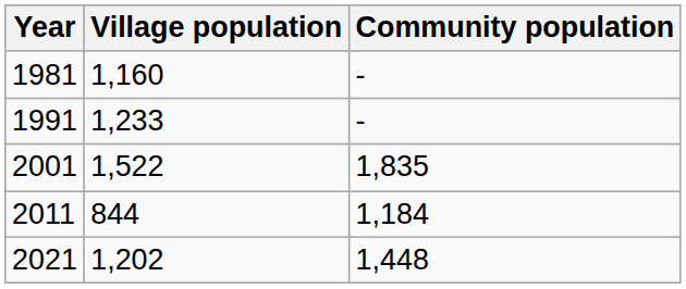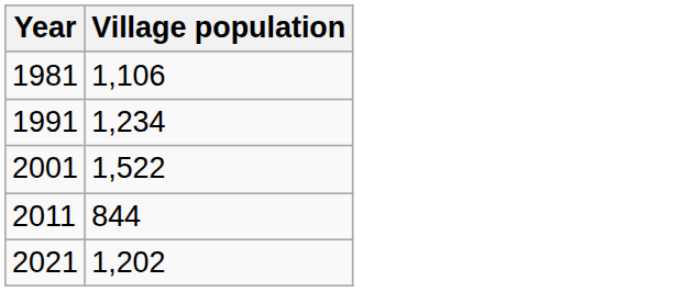- column: Community population | - | - | 1,835 | 1,184 | 1,448
1981 | Village population: 1,160 -> 1,106
1991 | Village population: 1,233 -> 1,234
